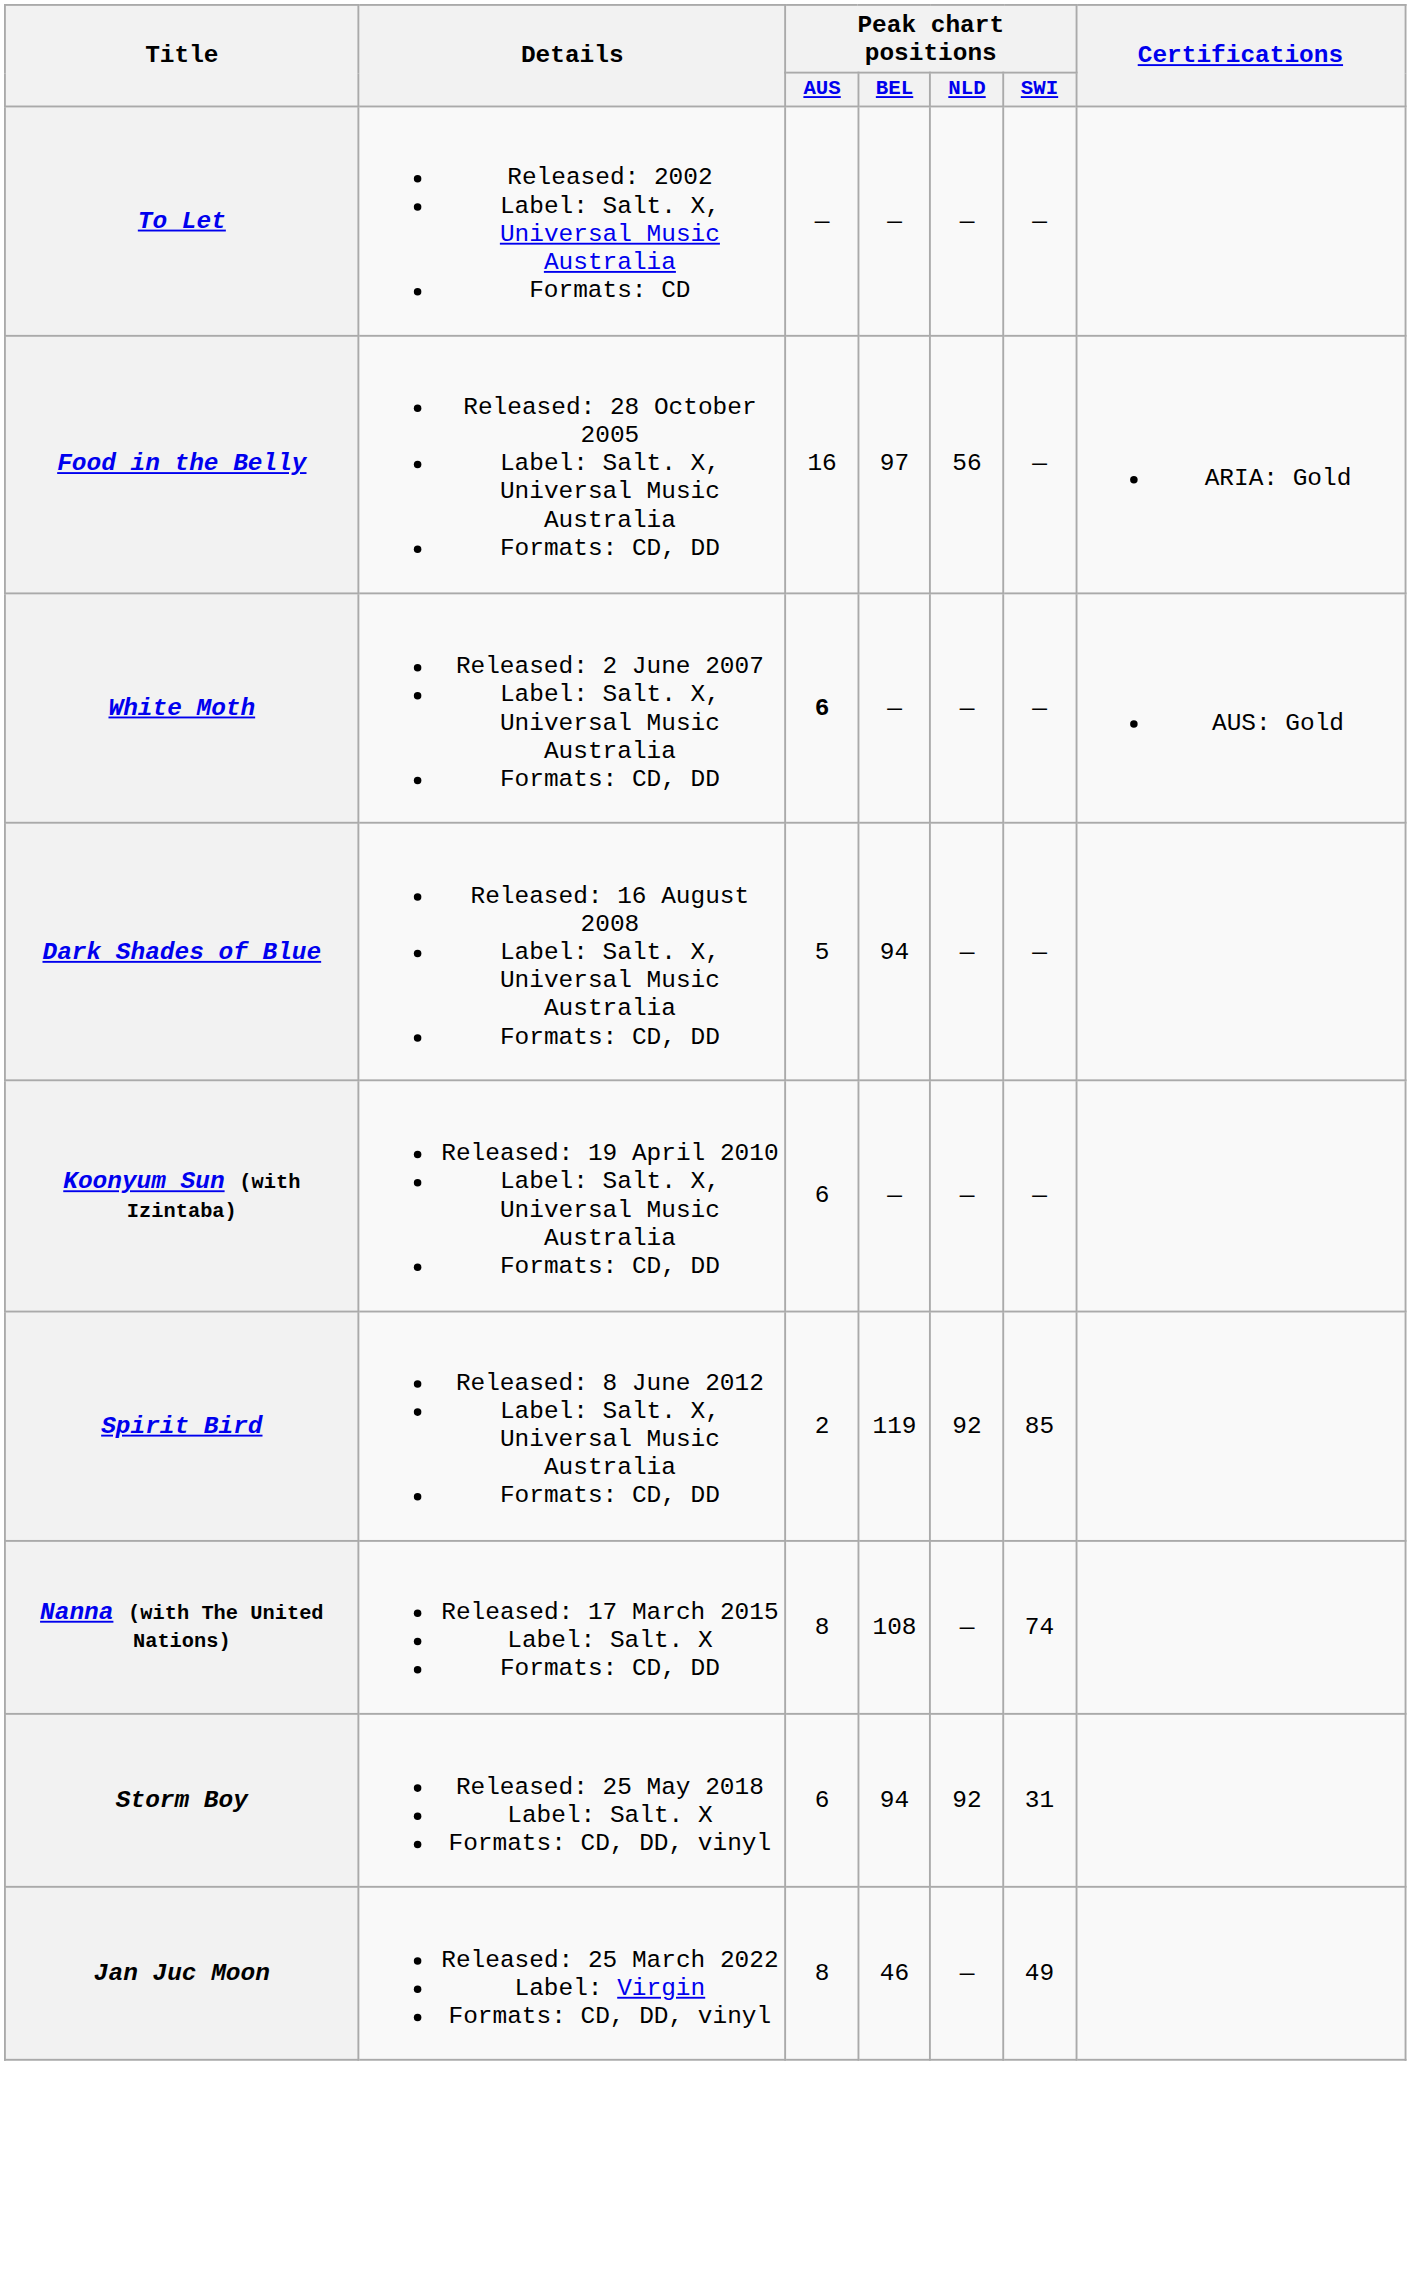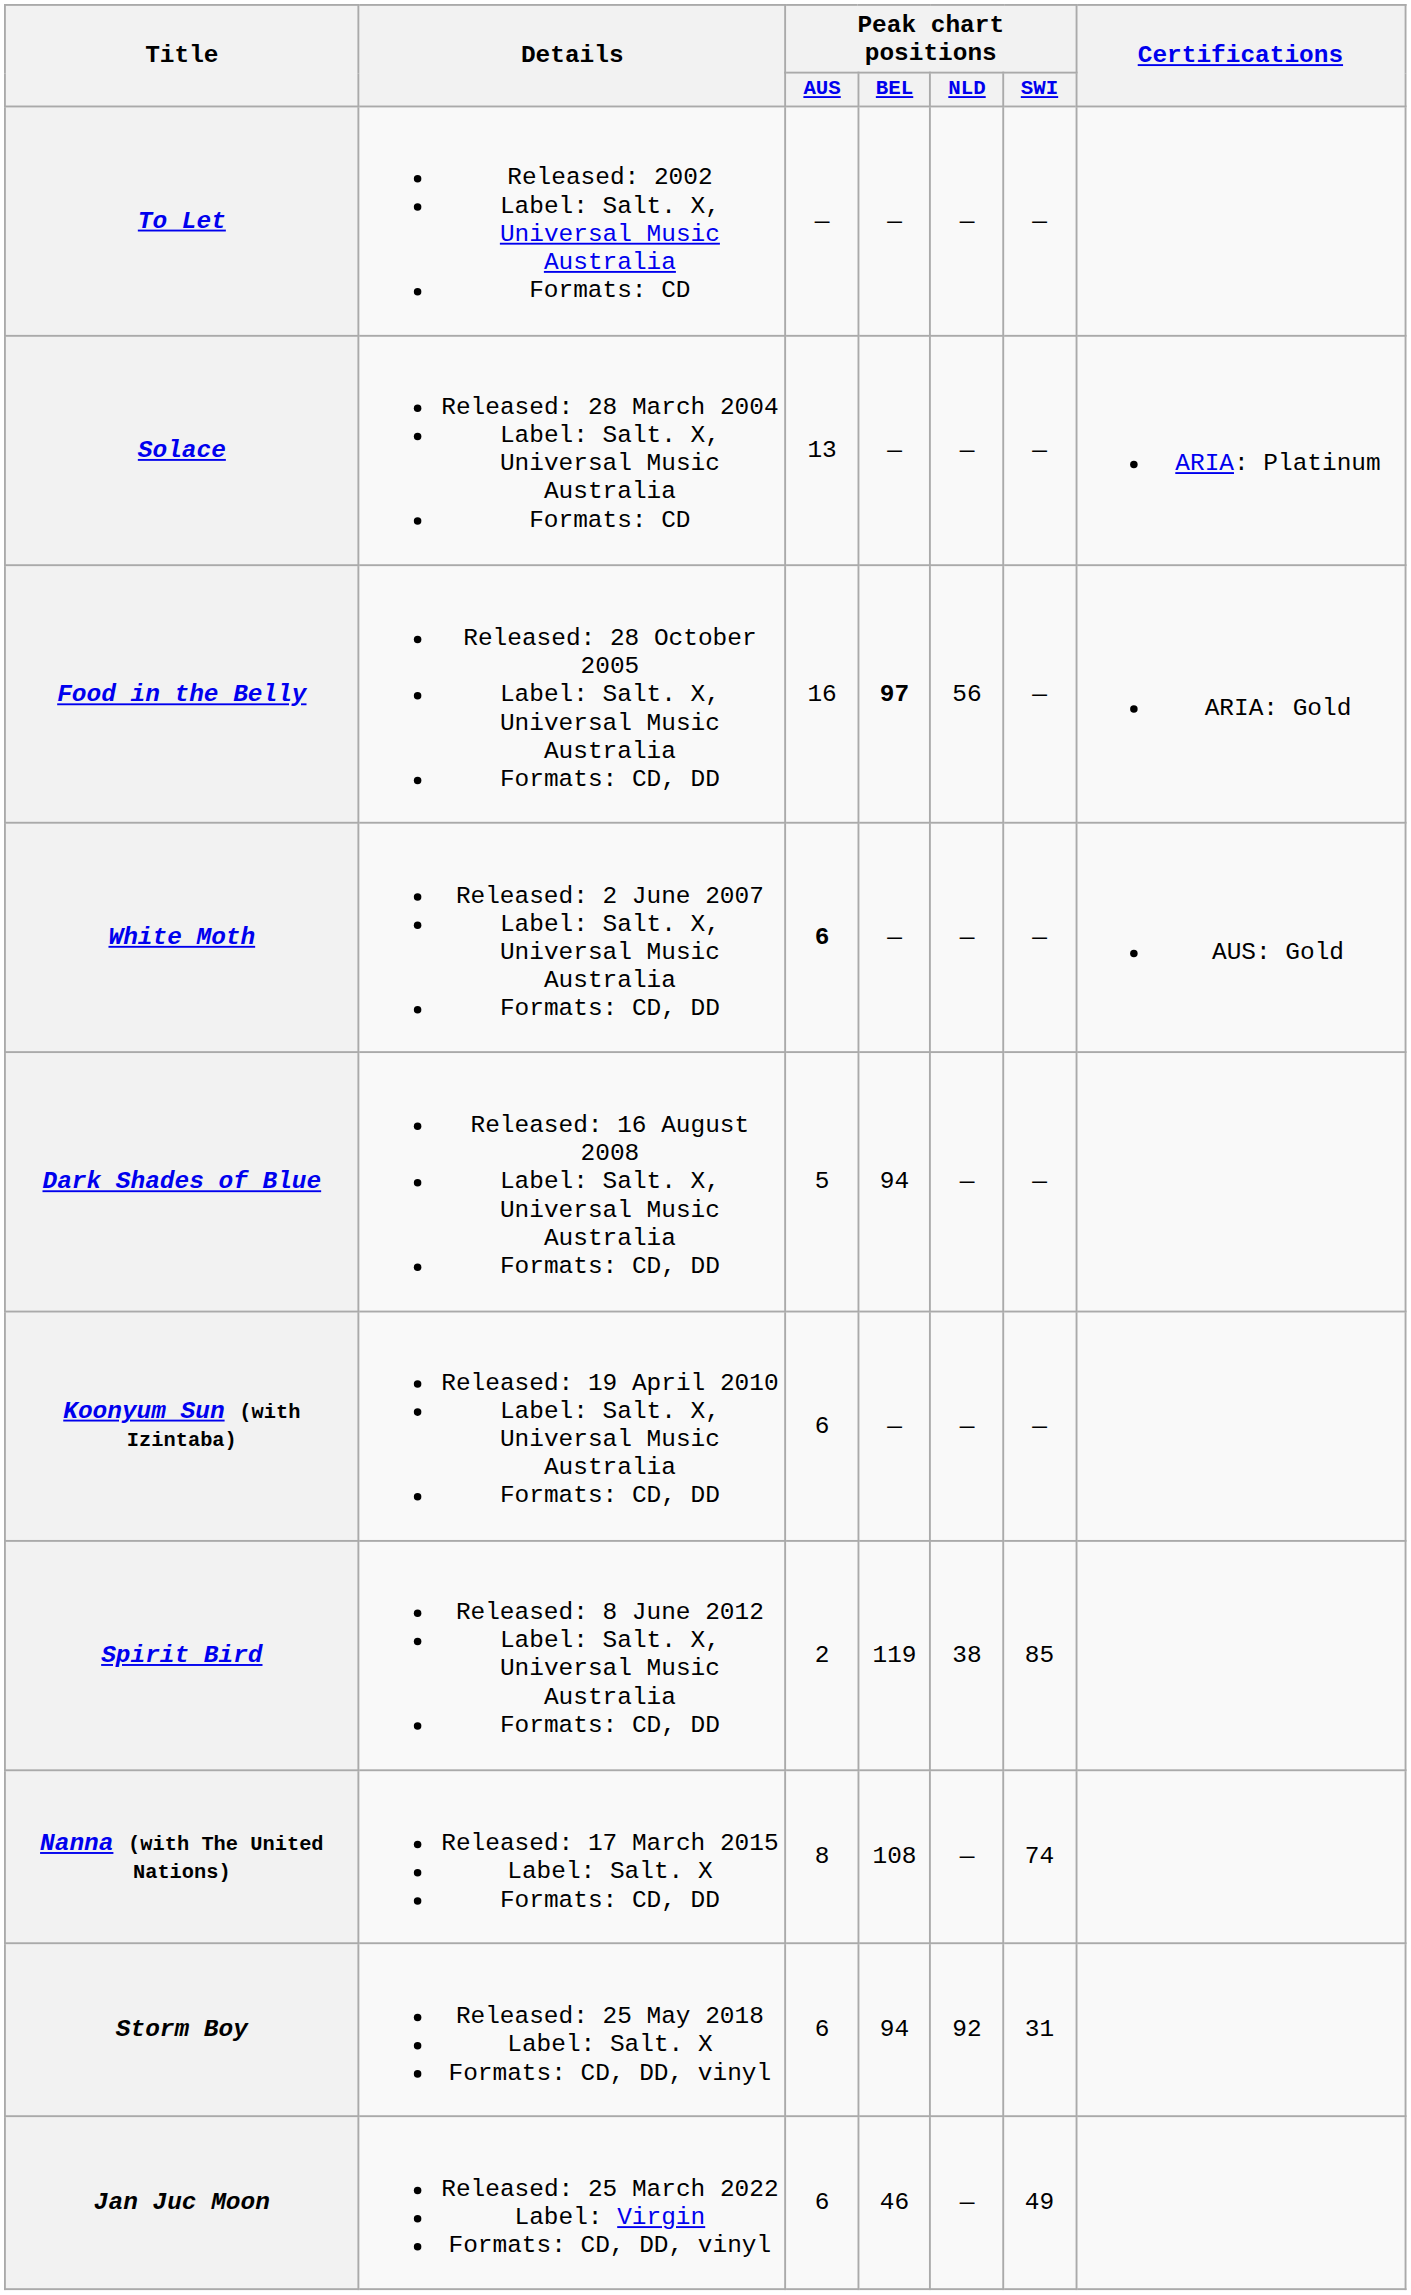+ row: Solace | Released: 28 March 2004 Label: Salt. X, Universal Music Australia Formats: CD | 13 | — | — | — | ARIA: Platinum
Food in the Belly | Peak chart positions / BEL: normal -> bold
Spirit Bird | Peak chart positions / NLD: 92 -> 38
Jan Juc Moon | Peak chart positions / AUS: 8 -> 6
